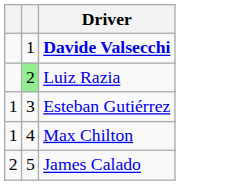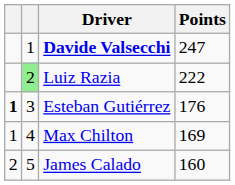+ column: Points | 247 | 222 | 176 | 169 | 160
Esteban Gutiérrez | column 1: normal -> bold
